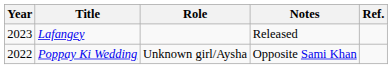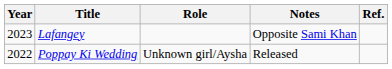Lafangey | Notes: Released -> Opposite Sami Khan
Poppay Ki Wedding | Notes: Opposite Sami Khan -> Released
